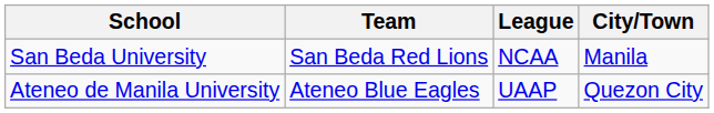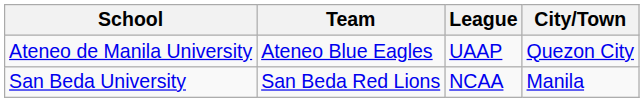rows swapped: San Beda University <-> Ateneo de Manila University
